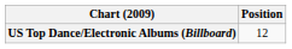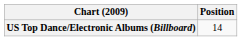US Top Dance/Electronic Albums (Billboard) | Position: 12 -> 14
